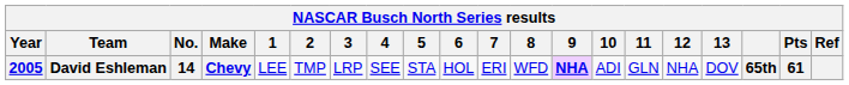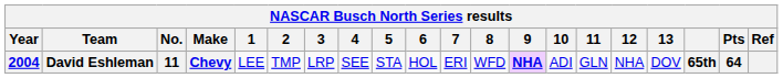David Eshleman | Year: 2005 -> 2004
David Eshleman | No.: 14 -> 11
David Eshleman | Pts: 61 -> 64
